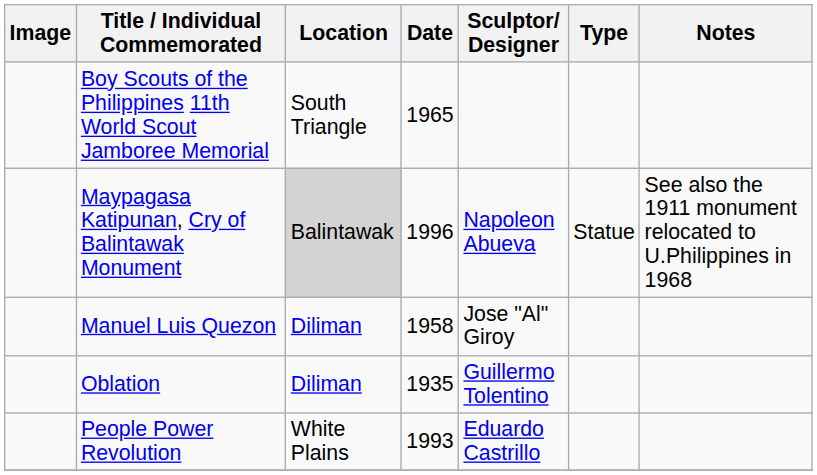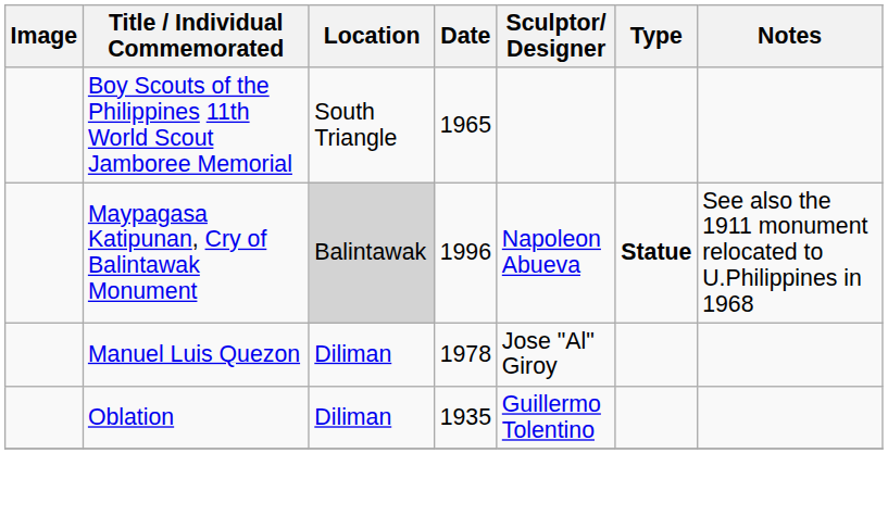Maypagasa Katipunan, Cry of Balintawak Monument | Type: normal -> bold
Manuel Luis Quezon | Date: 1958 -> 1978
- row: People Power Revolution | White Plains | 1993 | Eduardo Castrillo
